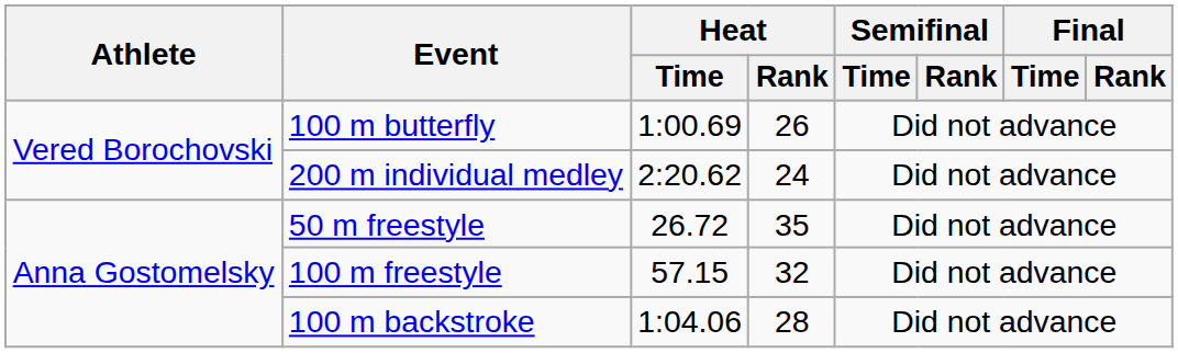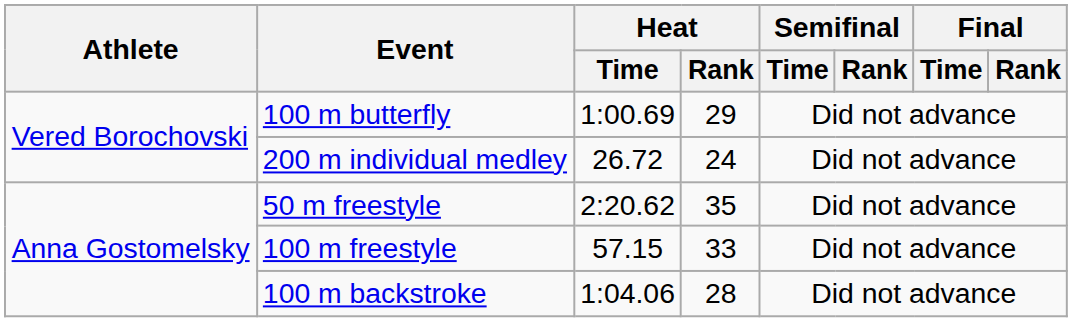100 m butterfly | Heat / Rank: 26 -> 29
200 m individual medley | Heat / Time: 2:20.62 -> 26.72
50 m freestyle | Heat / Time: 26.72 -> 2:20.62
100 m freestyle | Heat / Rank: 32 -> 33
